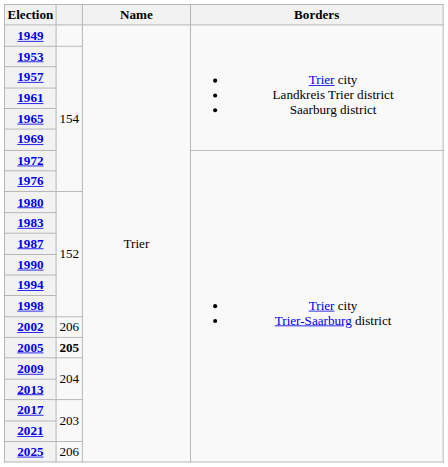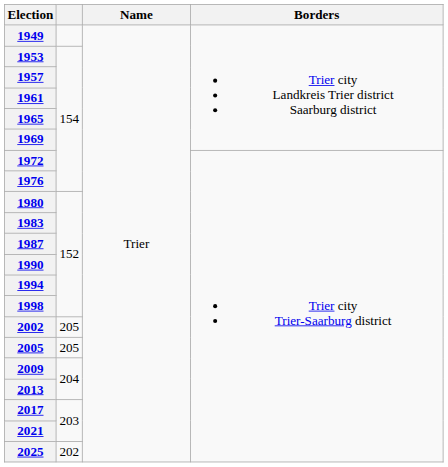2002 | column 2: 206 -> 205
2005 | column 2: bold -> normal
2025 | column 2: 206 -> 202
